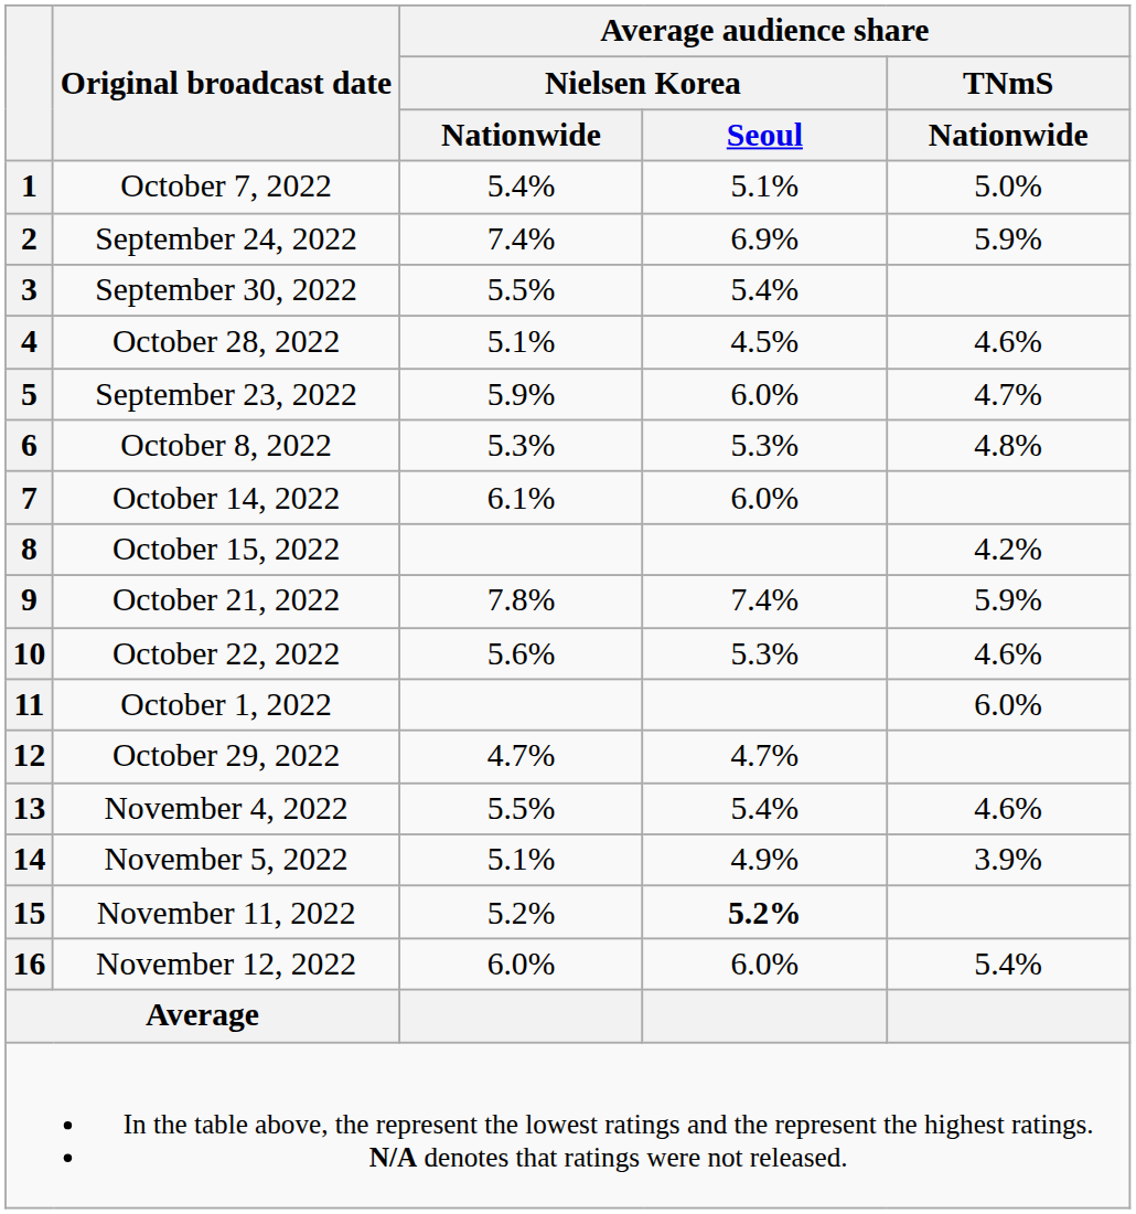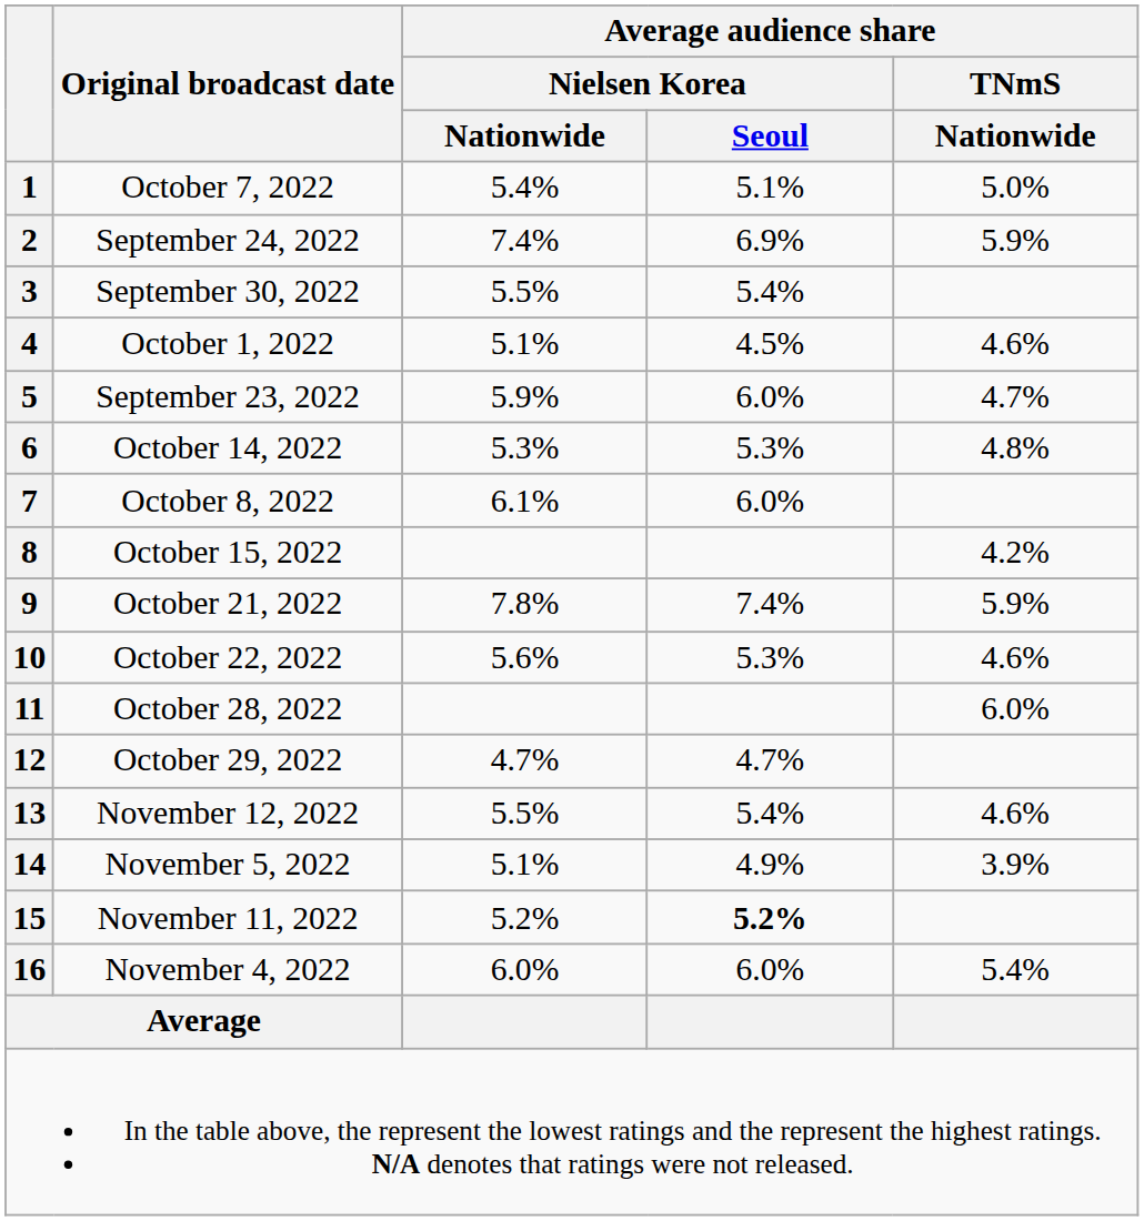4 | Original broadcast date: October 28, 2022 -> October 1, 2022
6 | Original broadcast date: October 8, 2022 -> October 14, 2022
7 | Original broadcast date: October 14, 2022 -> October 8, 2022
11 | Original broadcast date: October 1, 2022 -> October 28, 2022
13 | Original broadcast date: November 4, 2022 -> November 12, 2022
16 | Original broadcast date: November 12, 2022 -> November 4, 2022
